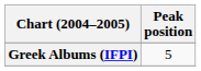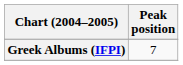Greek Albums (IFPI) | Peak position: 5 -> 7
